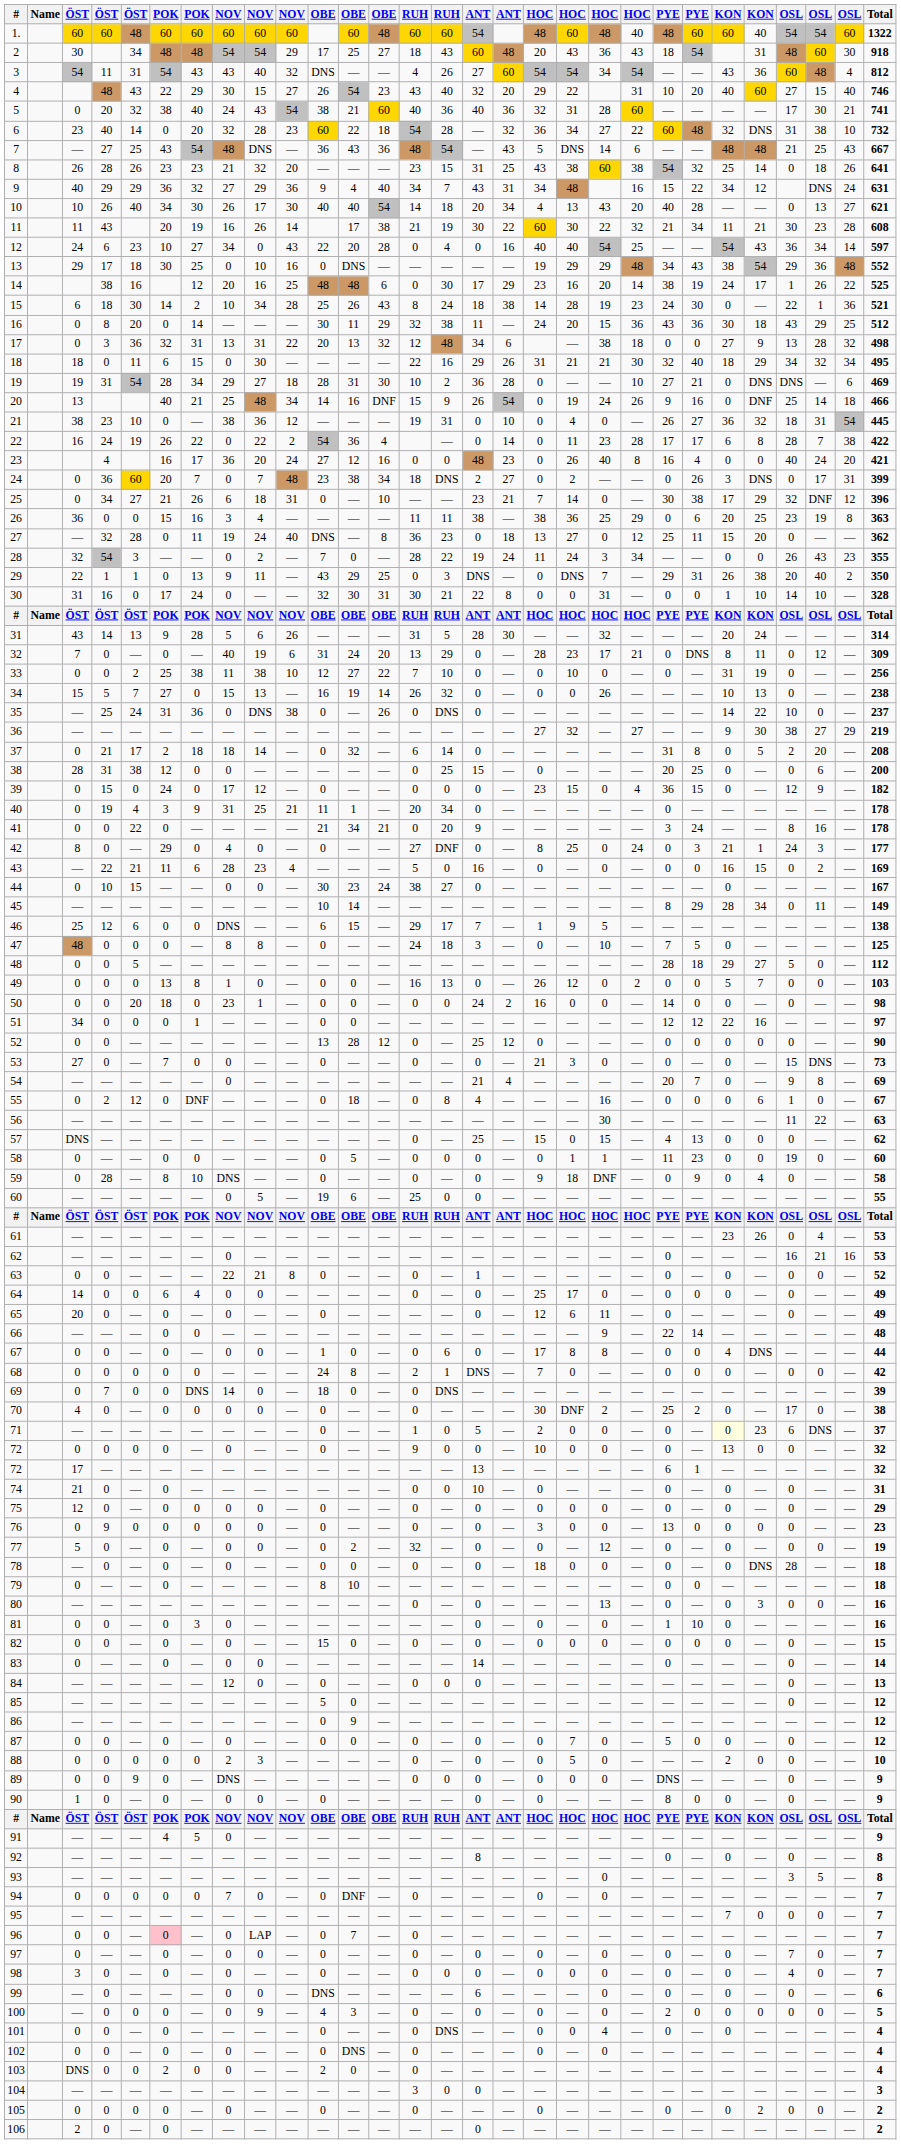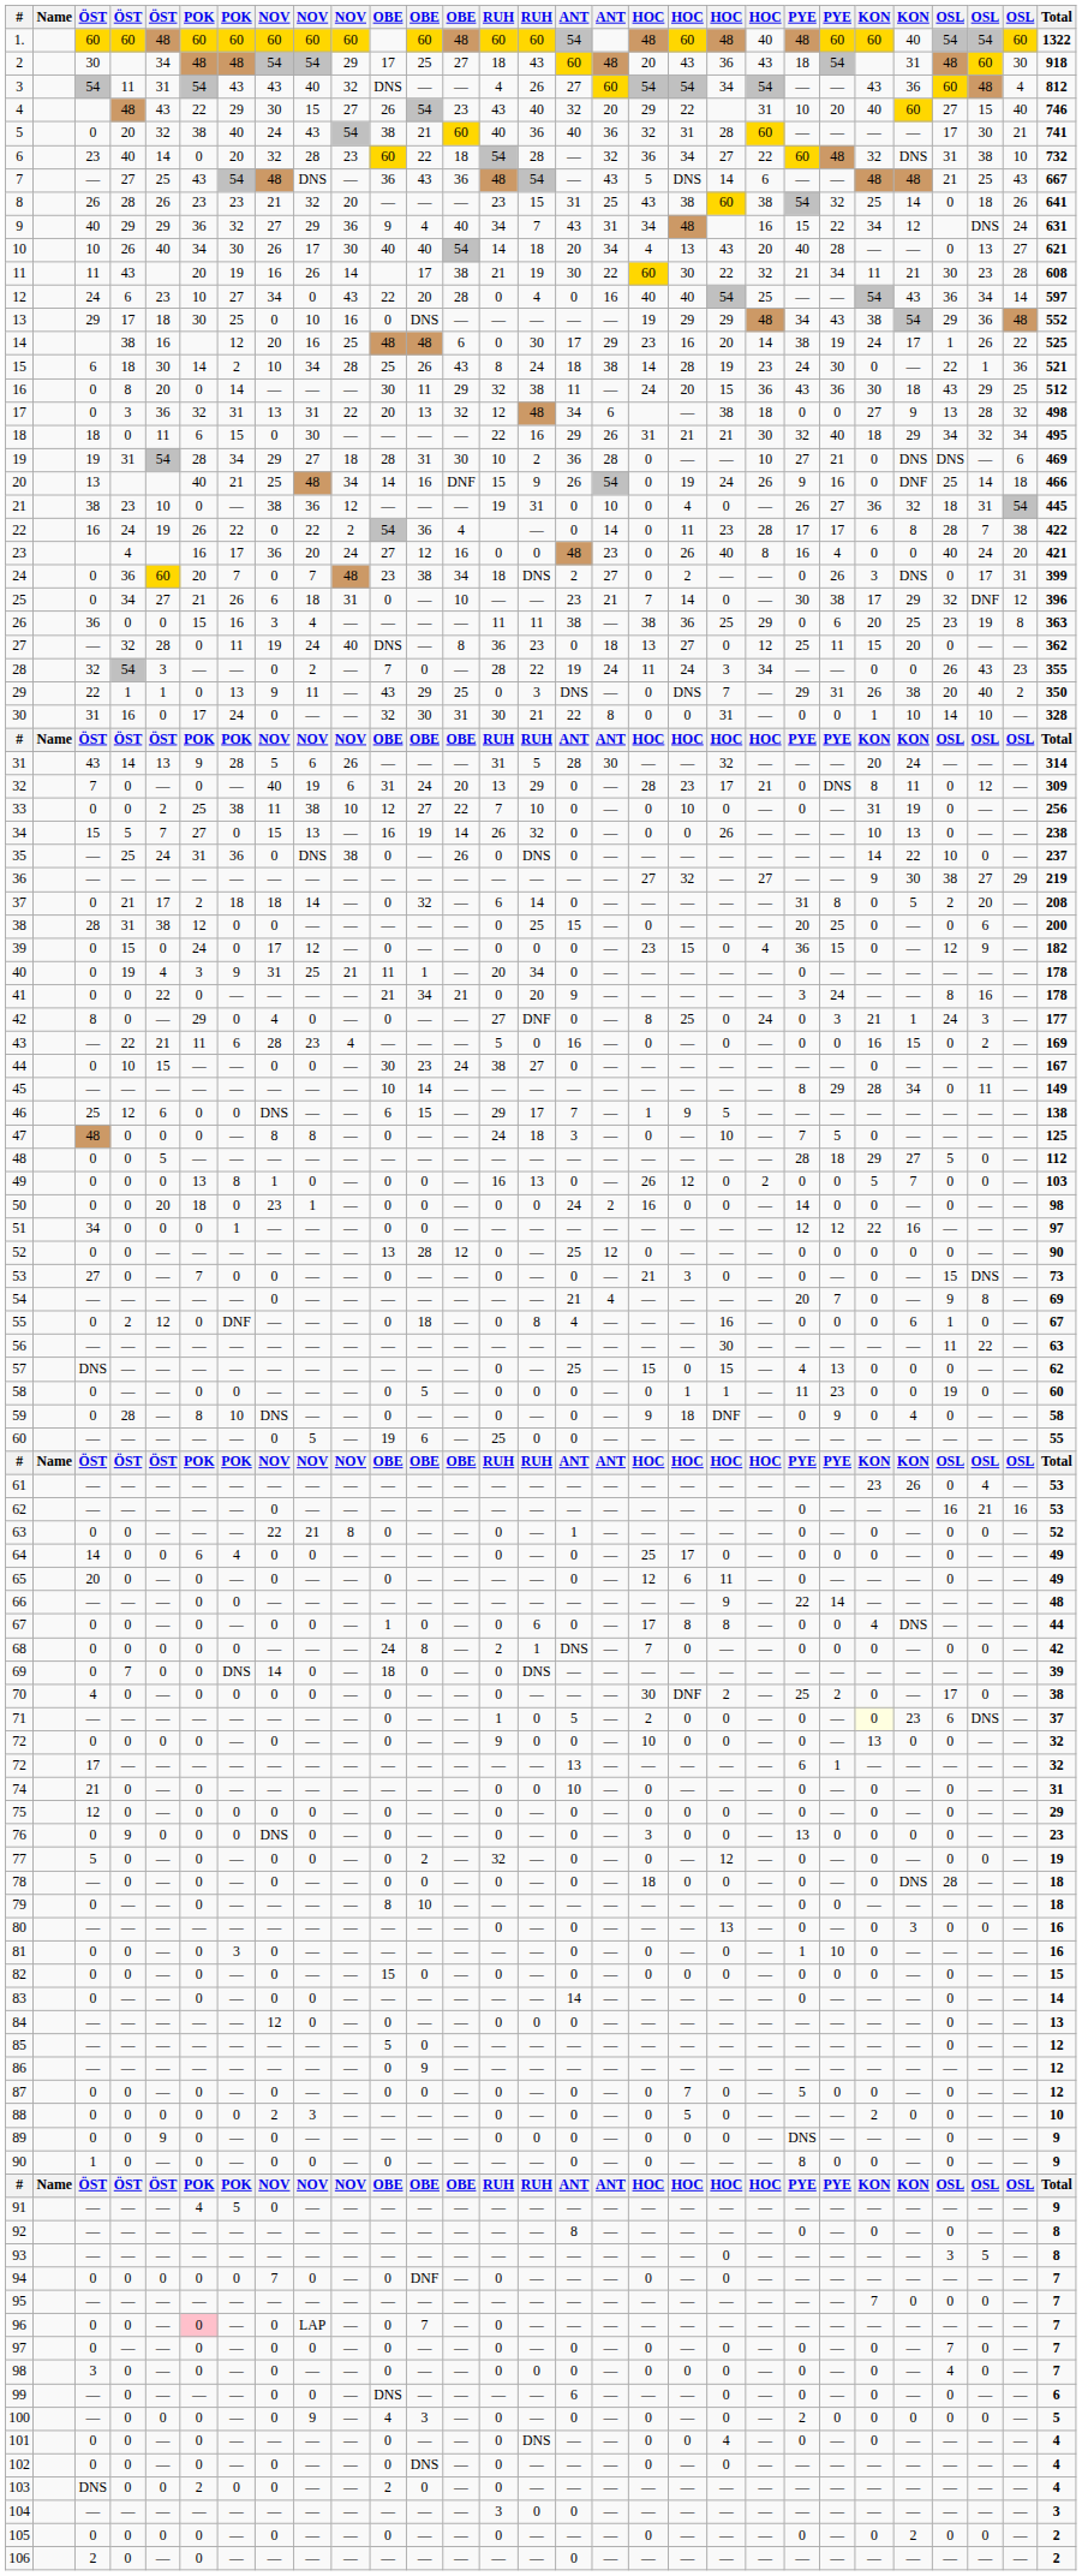76 | column 8: 0 -> DNS
89 | column 8: DNS -> 0
